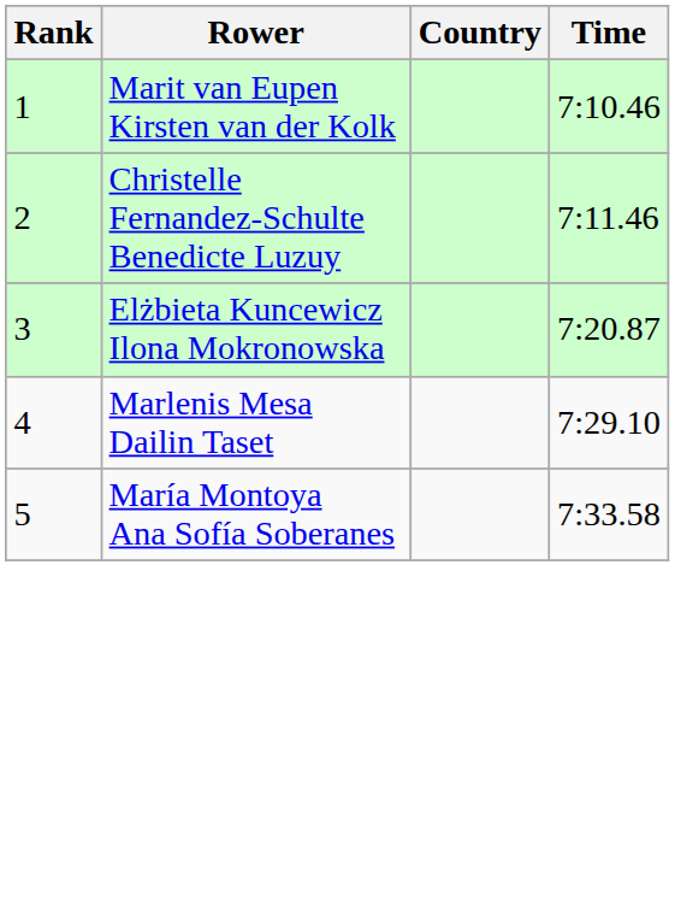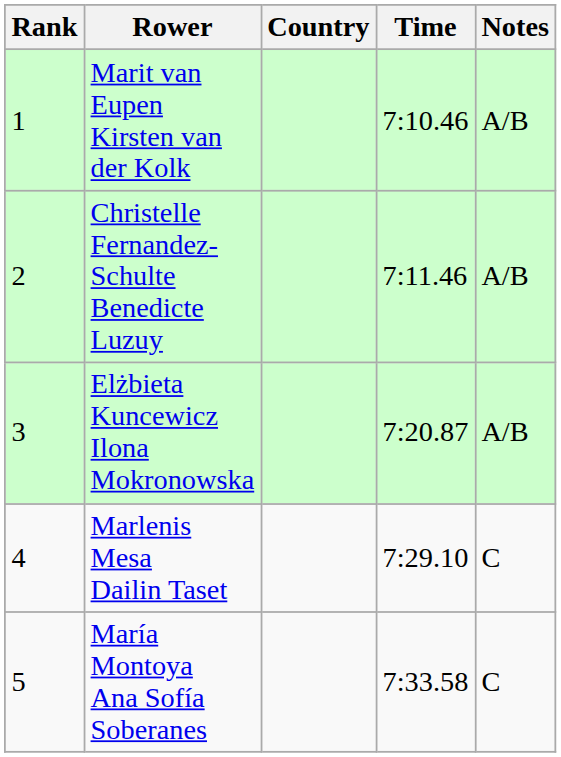+ column: Notes | A/B | A/B | A/B | C | C
